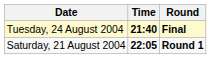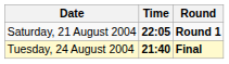rows swapped: Saturday, 21 August 2004 <-> Tuesday, 24 August 2004
